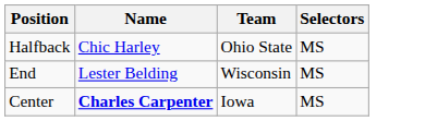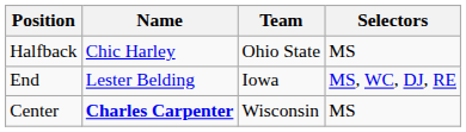End | Team: Wisconsin -> Iowa
End | Selectors: MS -> MS, WC, DJ, RE
Center | Team: Iowa -> Wisconsin
